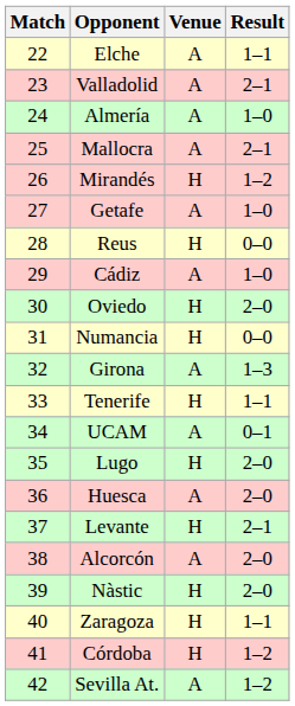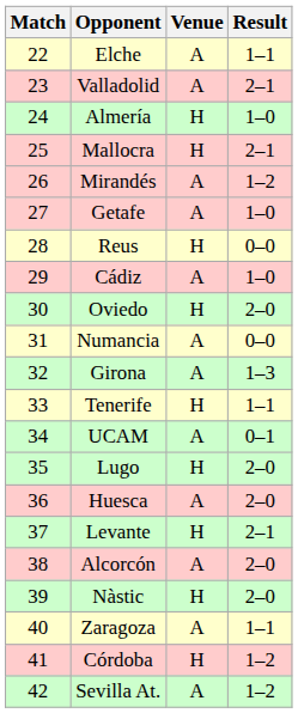Almería | Venue: A -> H
Mallocra | Venue: A -> H
Mirandés | Venue: H -> A
Numancia | Venue: H -> A
Zaragoza | Venue: H -> A
